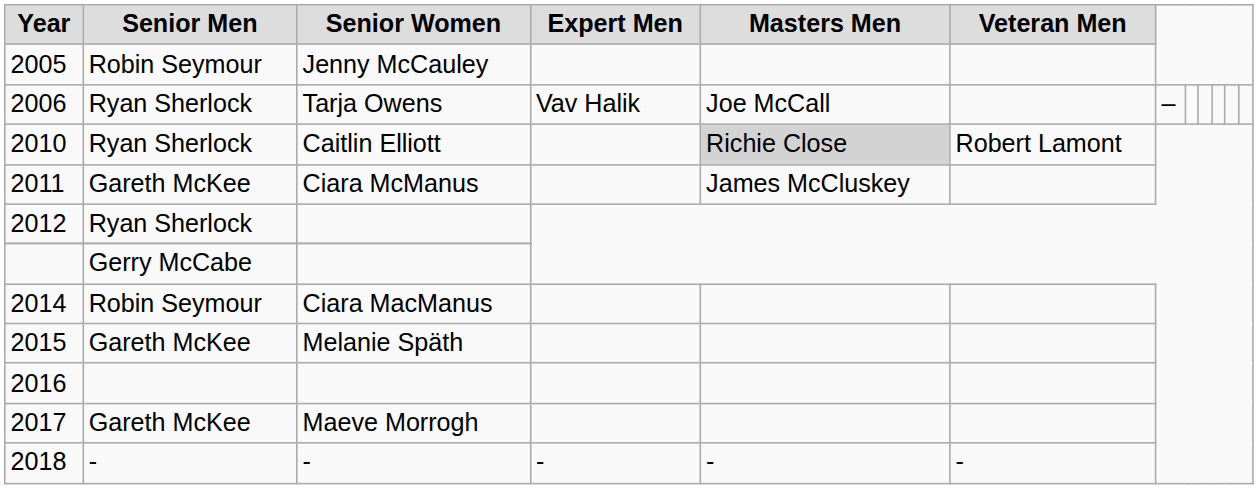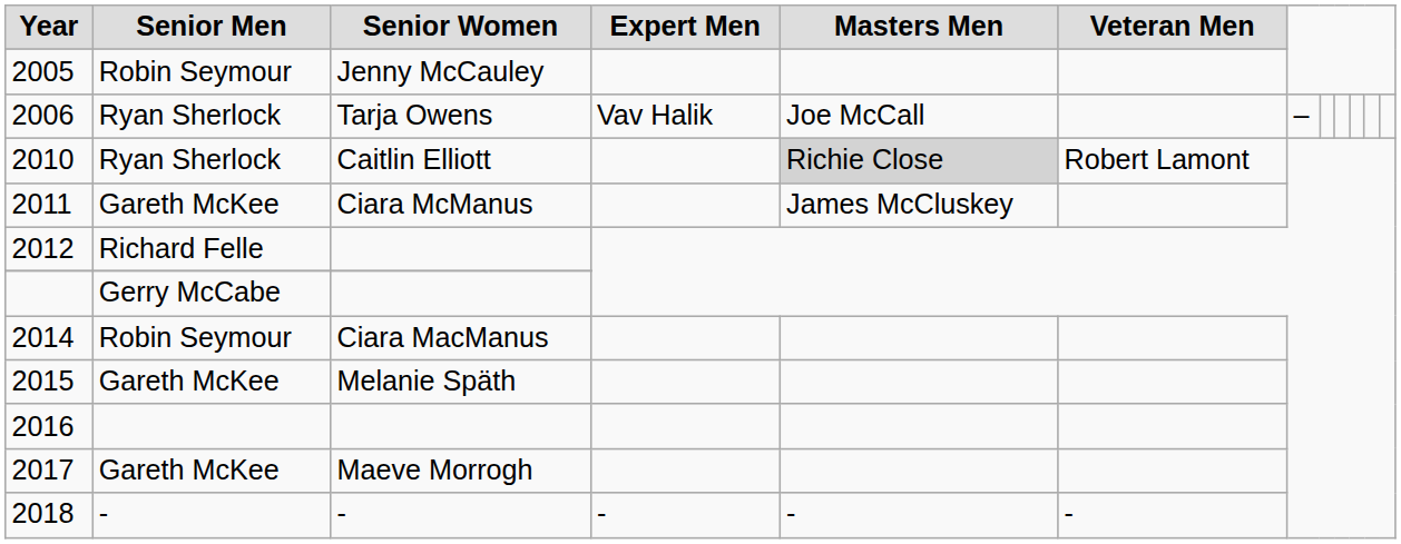2012 | Senior Men: Ryan Sherlock -> Richard Felle
